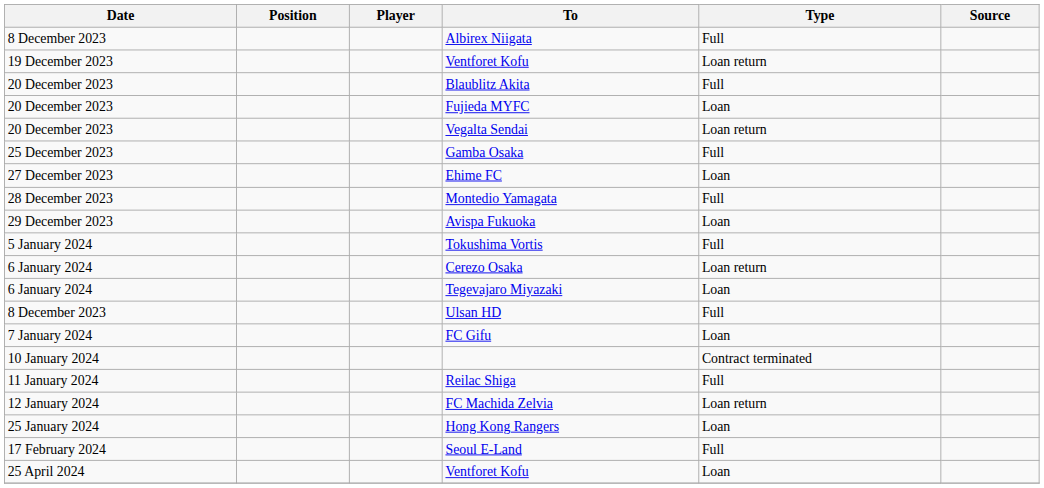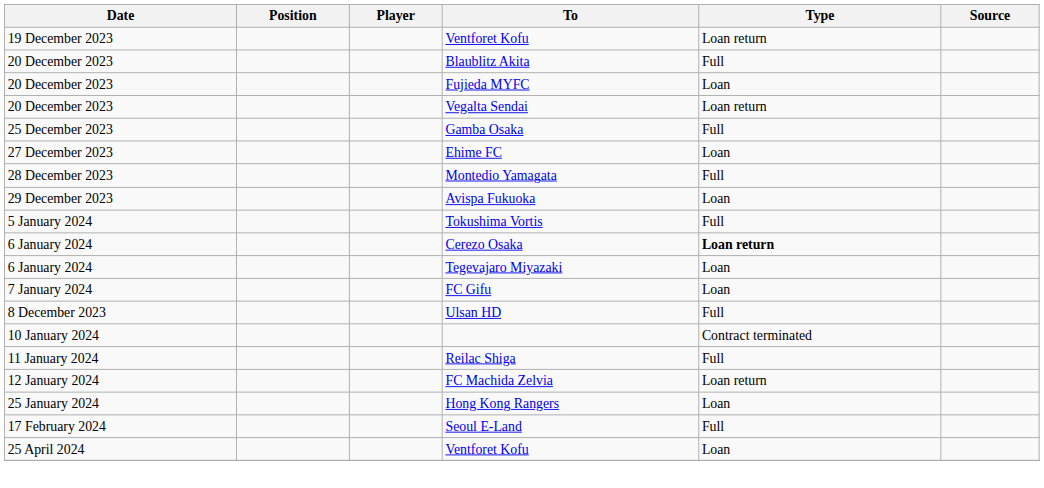- row: 8 December 2023 | Albirex Niigata | Full
Cerezo Osaka | Type: normal -> bold
rows swapped: FC Gifu <-> Ulsan HD
